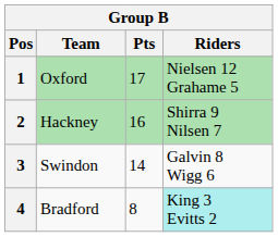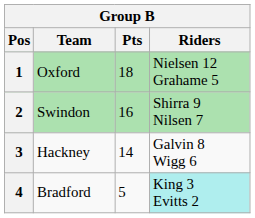1 | Pts: 17 -> 18
2 | Team: Hackney -> Swindon
3 | Team: Swindon -> Hackney
4 | Pts: 8 -> 5
